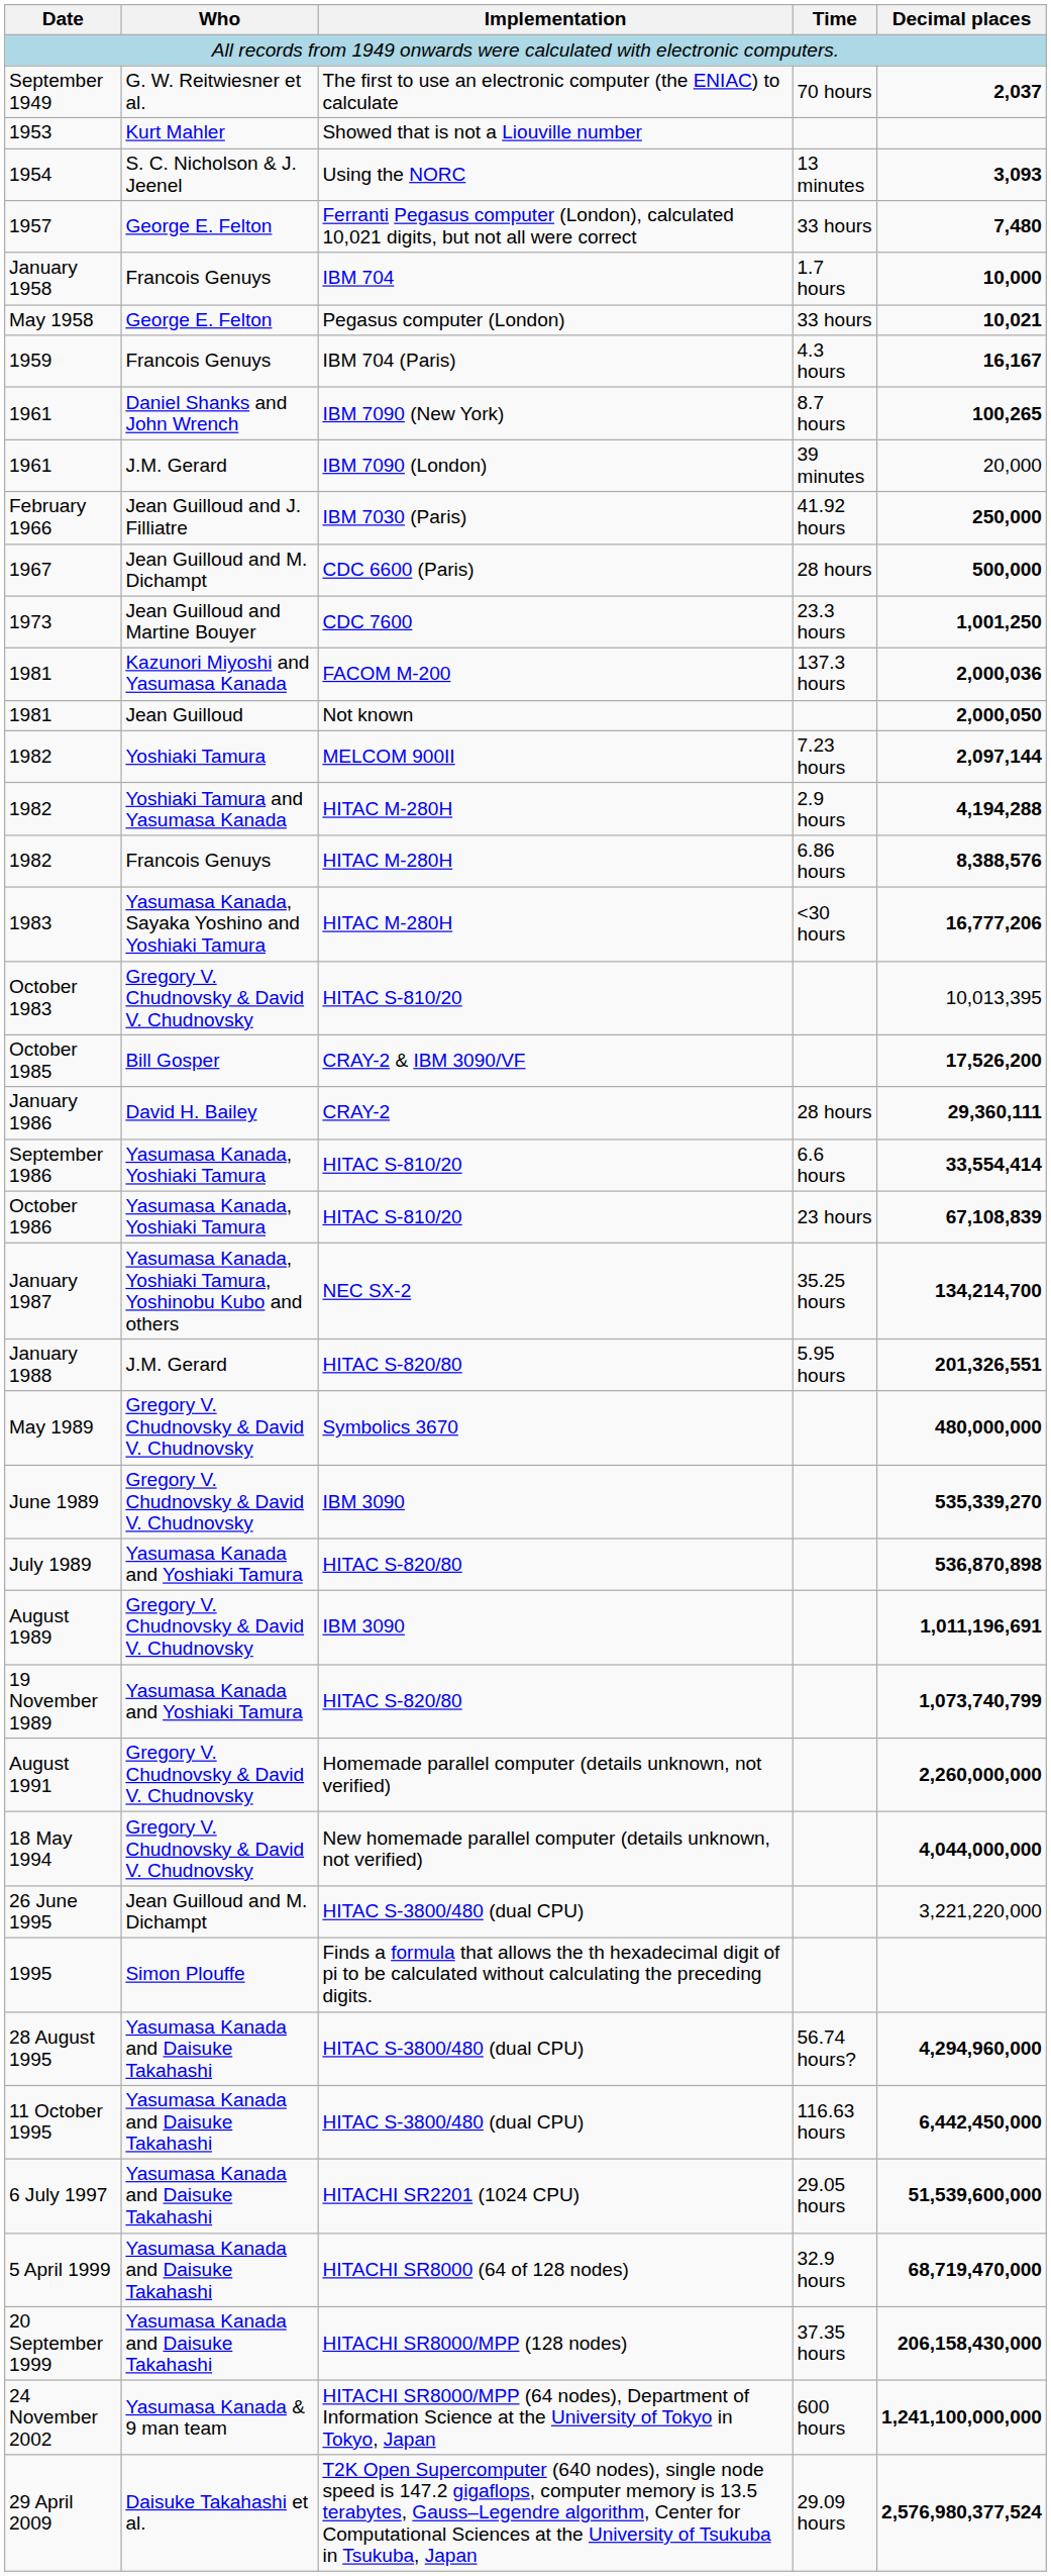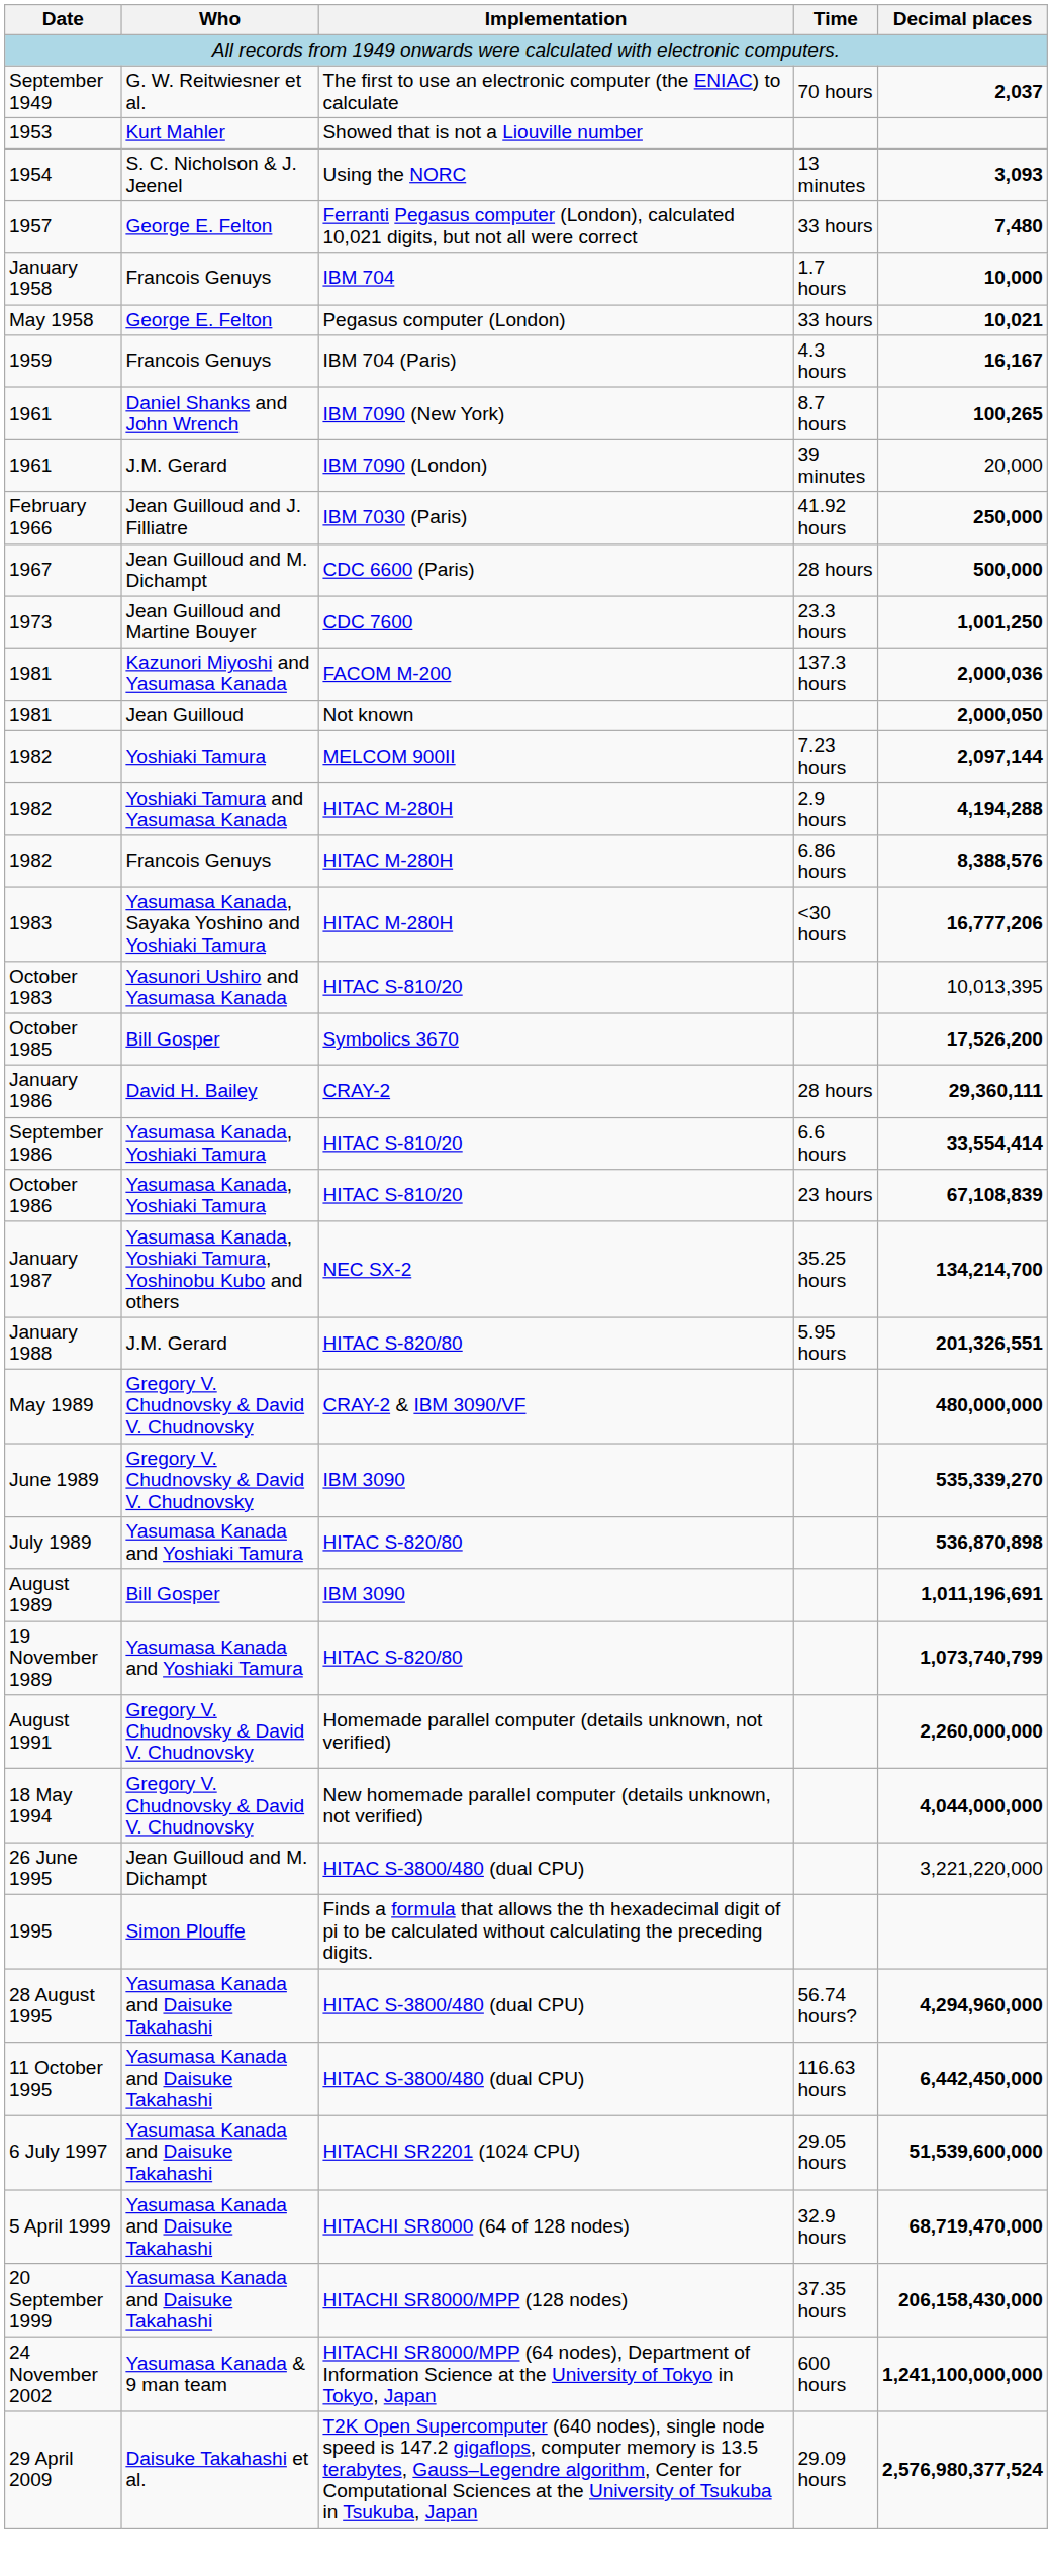October 1983 | Who: Gregory V. Chudnovsky & David V. Chudnovsky -> Yasunori Ushiro and Yasumasa Kanada
October 1985 | Implementation: CRAY-2 & IBM 3090/VF -> Symbolics 3670
May 1989 | Implementation: Symbolics 3670 -> CRAY-2 & IBM 3090/VF
August 1989 | Who: Gregory V. Chudnovsky & David V. Chudnovsky -> Bill Gosper
